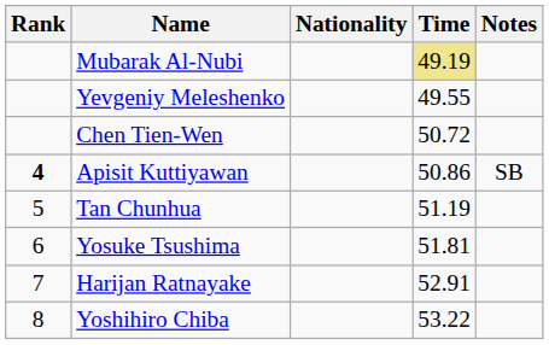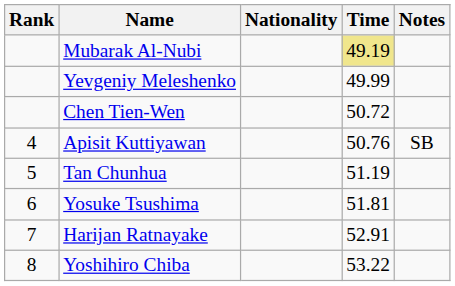Yevgeniy Meleshenko | Time: 49.55 -> 49.99
Apisit Kuttiyawan | Rank: bold -> normal
Apisit Kuttiyawan | Time: 50.86 -> 50.76
